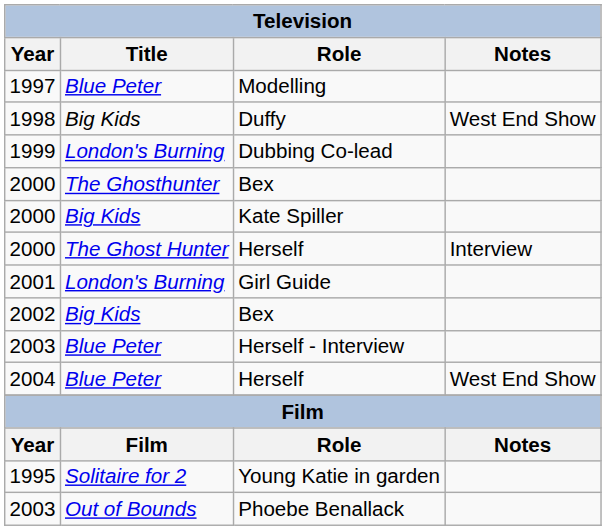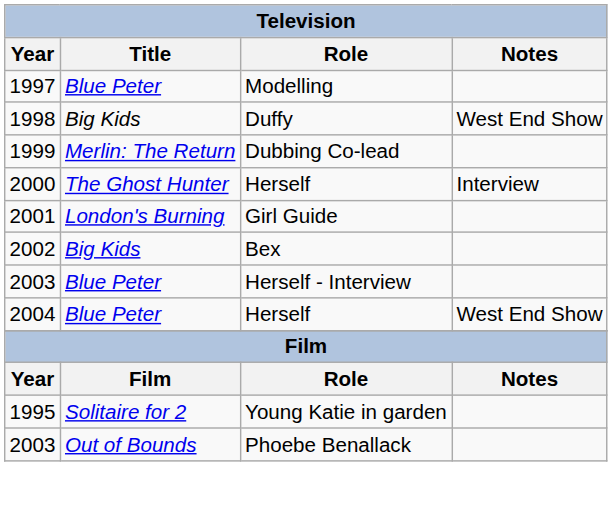Dubbing Co-lead | Title: London's Burning -> Merlin: The Return
- row: 2000 | The Ghosthunter | Bex
- row: 2000 | Big Kids | Kate Spiller
